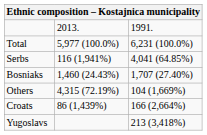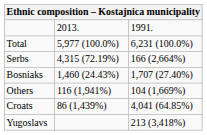Serbs | column 2: 116 (1,941%) -> 4,315 (72.19%)
Serbs | column 3: 4,041 (64.85%) -> 166 (2,664%)
Others | column 2: 4,315 (72.19%) -> 116 (1,941%)
Croats | column 3: 166 (2,664%) -> 4,041 (64.85%)
